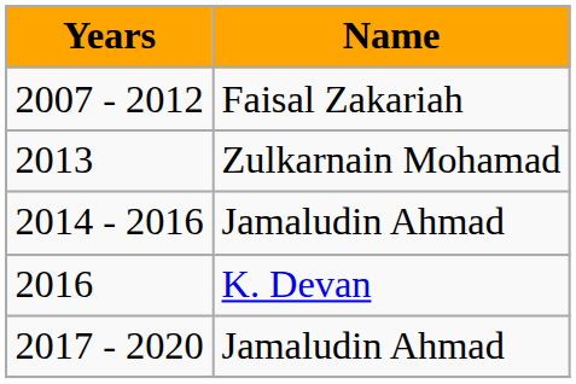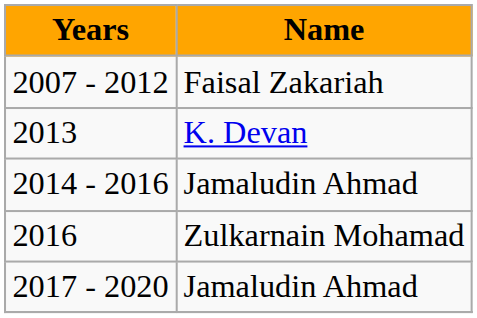2013 | Name: Zulkarnain Mohamad -> K. Devan
2016 | Name: K. Devan -> Zulkarnain Mohamad
